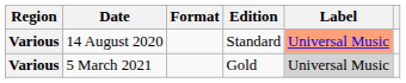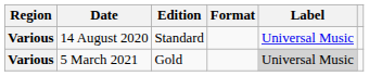columns swapped: Edition <-> Format
14 August 2020 | Label: lightsalmon background -> no background
